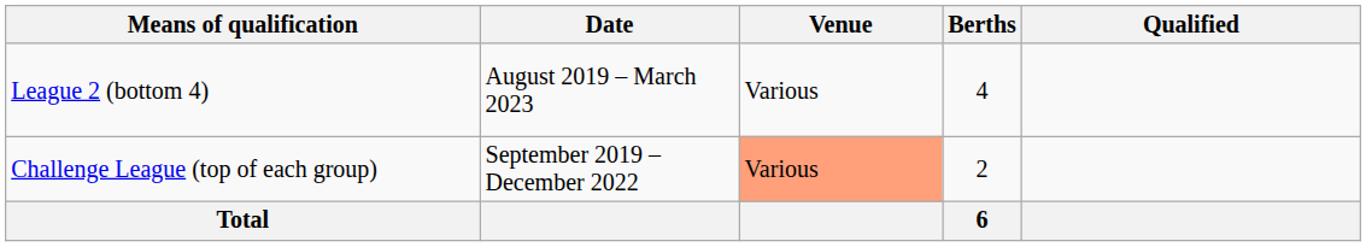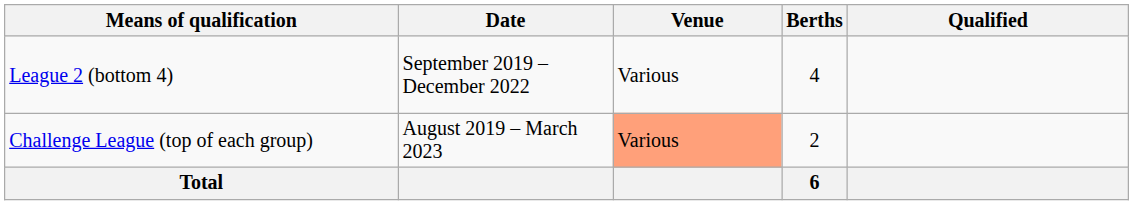League 2 (bottom 4) | Date: August 2019 – March 2023 -> September 2019 – December 2022
Challenge League (top of each group) | Date: September 2019 – December 2022 -> August 2019 – March 2023
